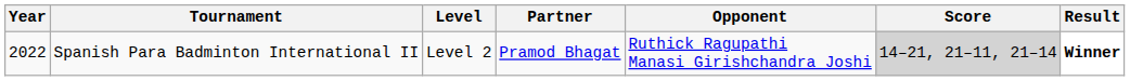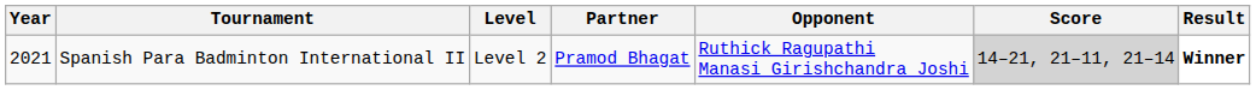Spanish Para Badminton International II | Year: 2022 -> 2021
